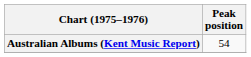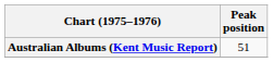Australian Albums (Kent Music Report) | Peak position: 54 -> 51
